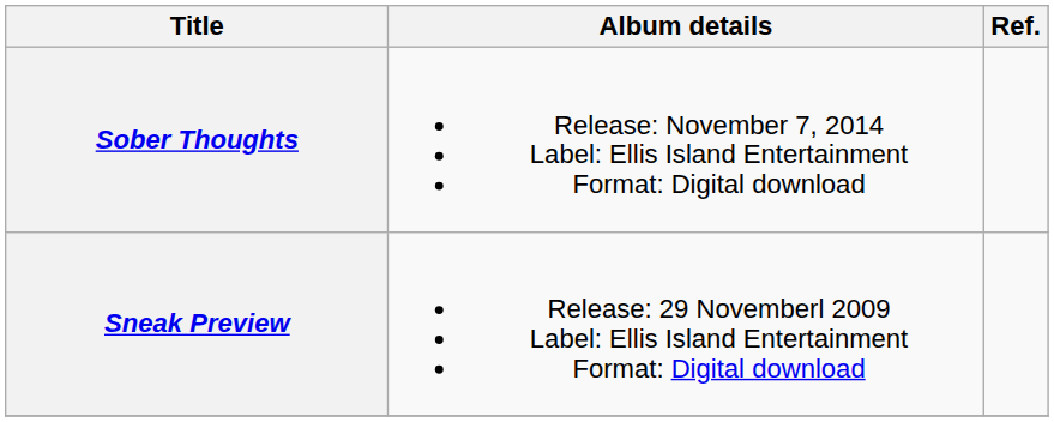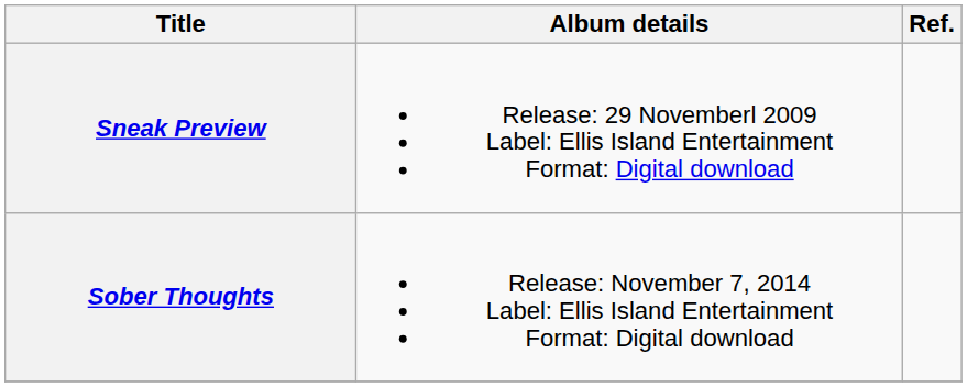rows swapped: Sneak Preview <-> Sober Thoughts
